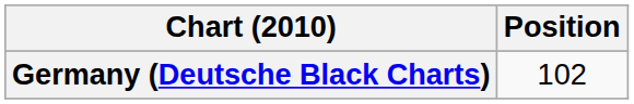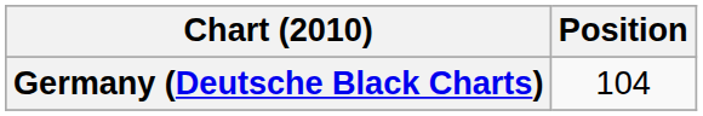Germany (Deutsche Black Charts) | Position: 102 -> 104
